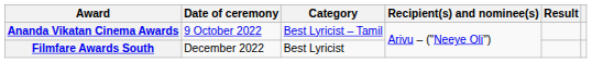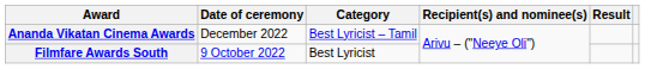Ananda Vikatan Cinema Awards | Date of ceremony: 9 October 2022 -> December 2022
Filmfare Awards South | Date of ceremony: December 2022 -> 9 October 2022
